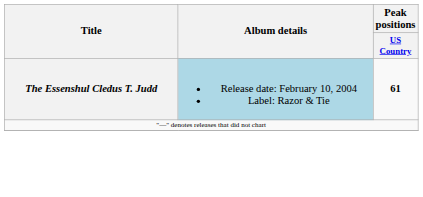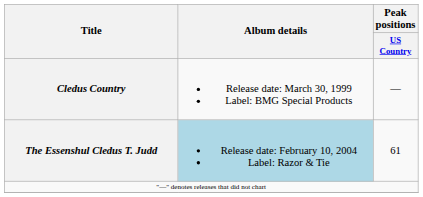+ row: Cledus Country | Release date: March 30, 1999 Label: BMG Special Products | —
The Essenshul Cledus T. Judd | Peak positions / US Country: bold -> normal
